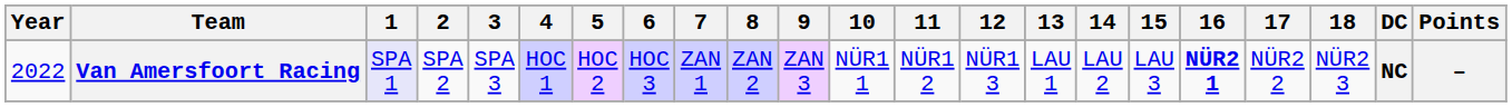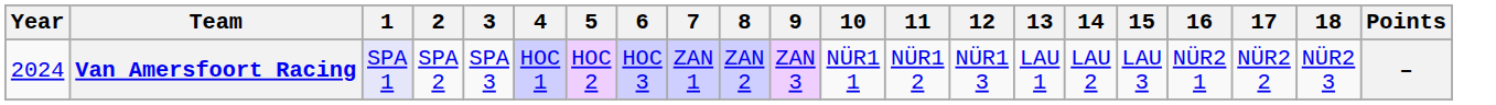- column: DC | NC
Van Amersfoort Racing | Year: 2022 -> 2024
Van Amersfoort Racing | 16: bold -> normal
